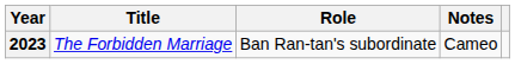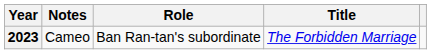columns swapped: Title <-> Notes
